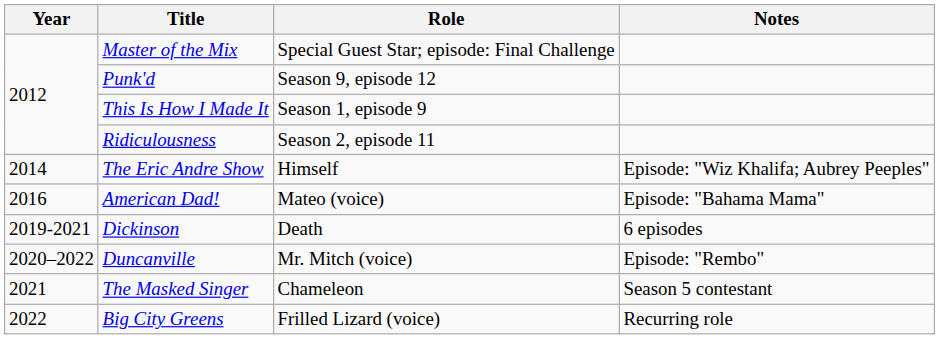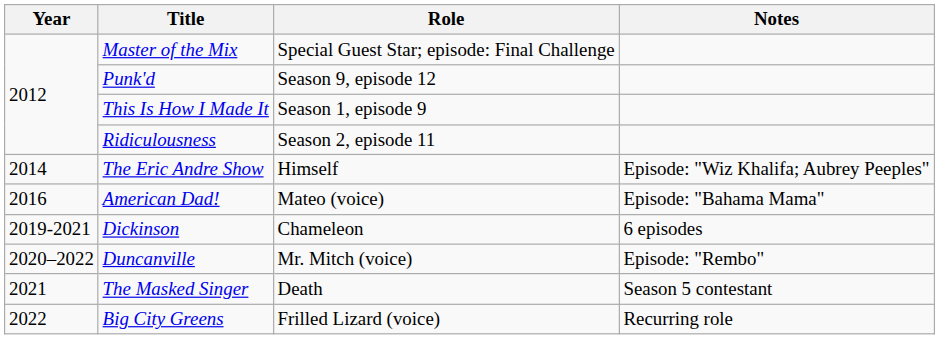Dickinson | Role: Death -> Chameleon
The Masked Singer | Role: Chameleon -> Death
